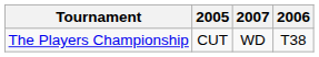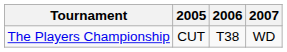columns swapped: 2006 <-> 2007
